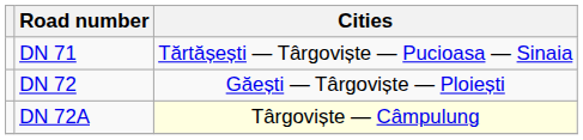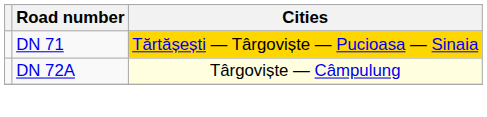DN 71 | Cities: no background -> gold background
- row: DN 72 | Găești — Târgoviște — Ploiești
